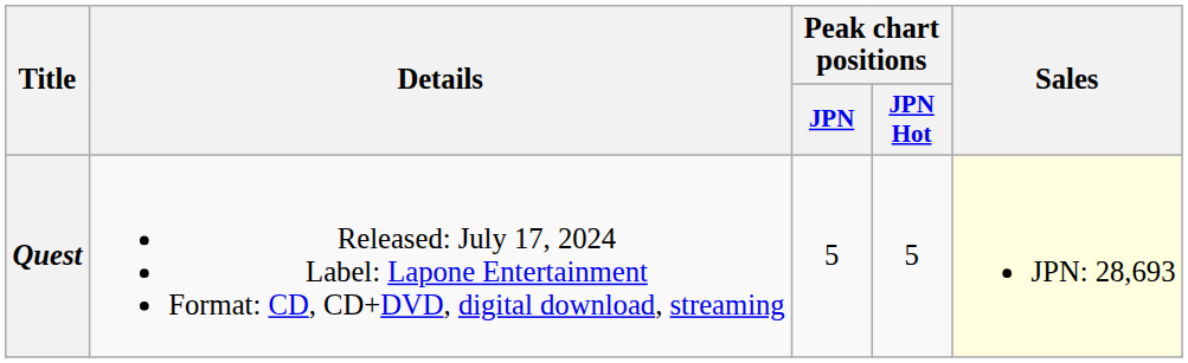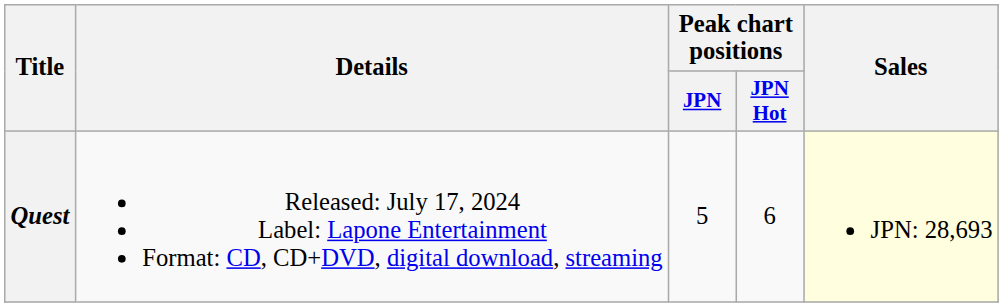Quest | Peak chart positions / JPN Hot: 5 -> 6
